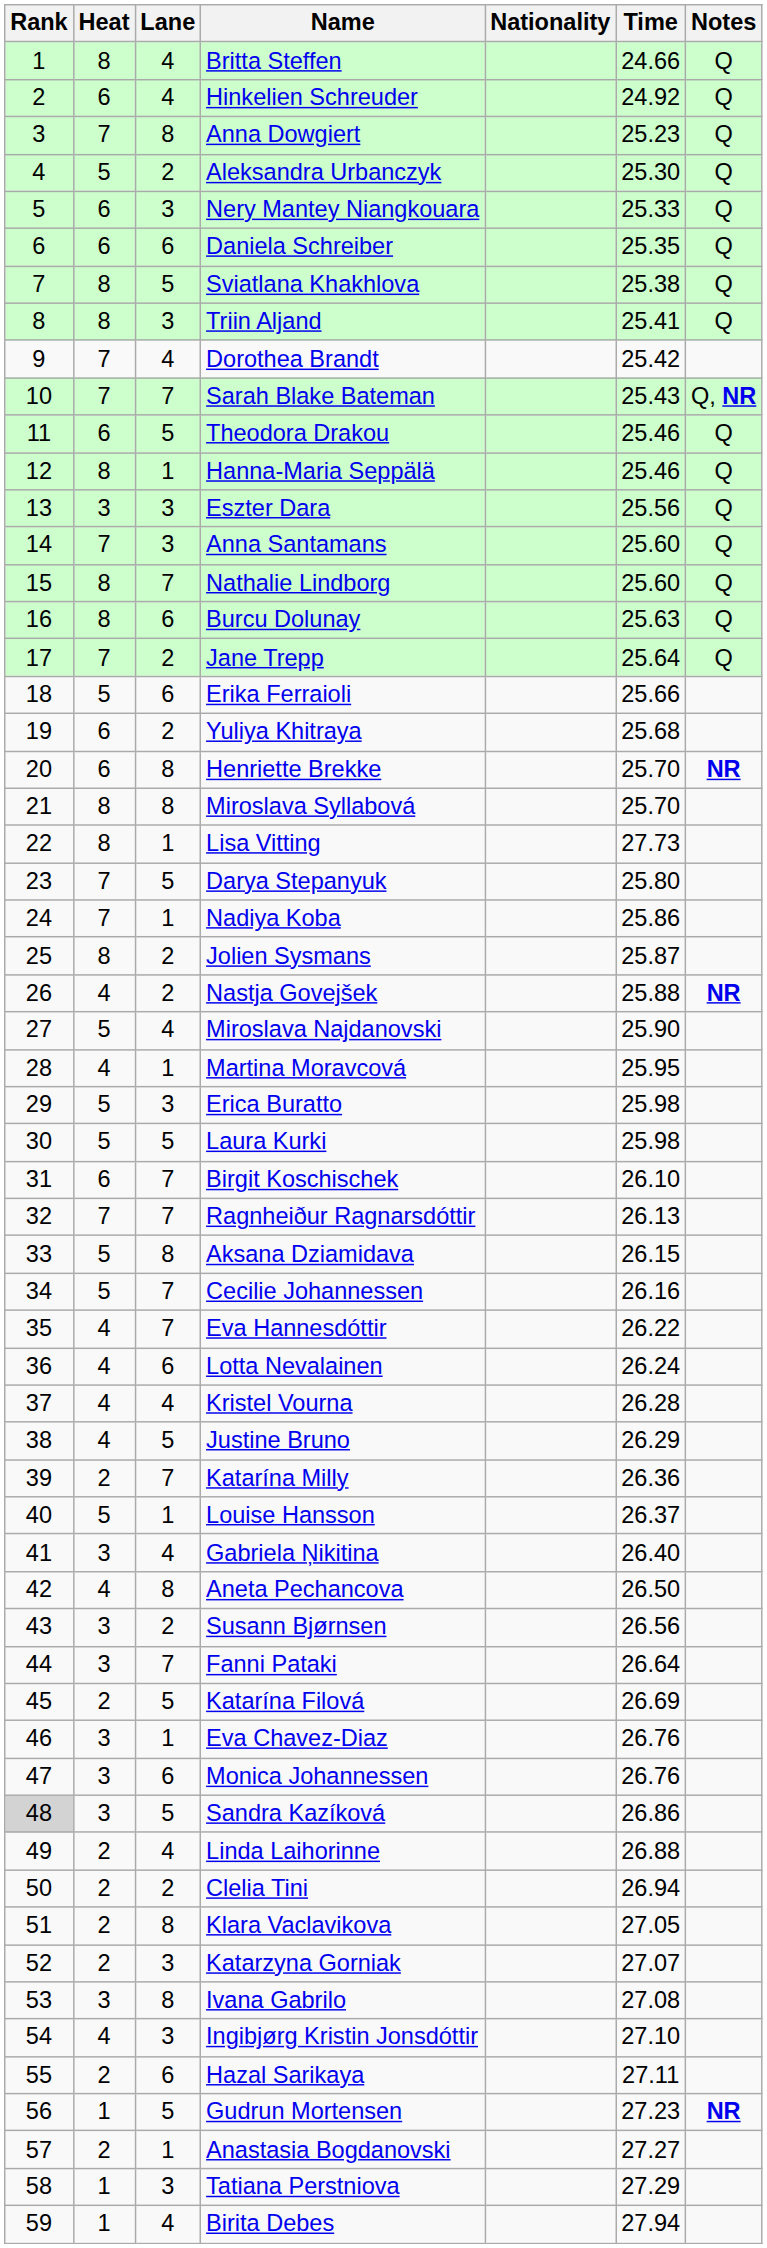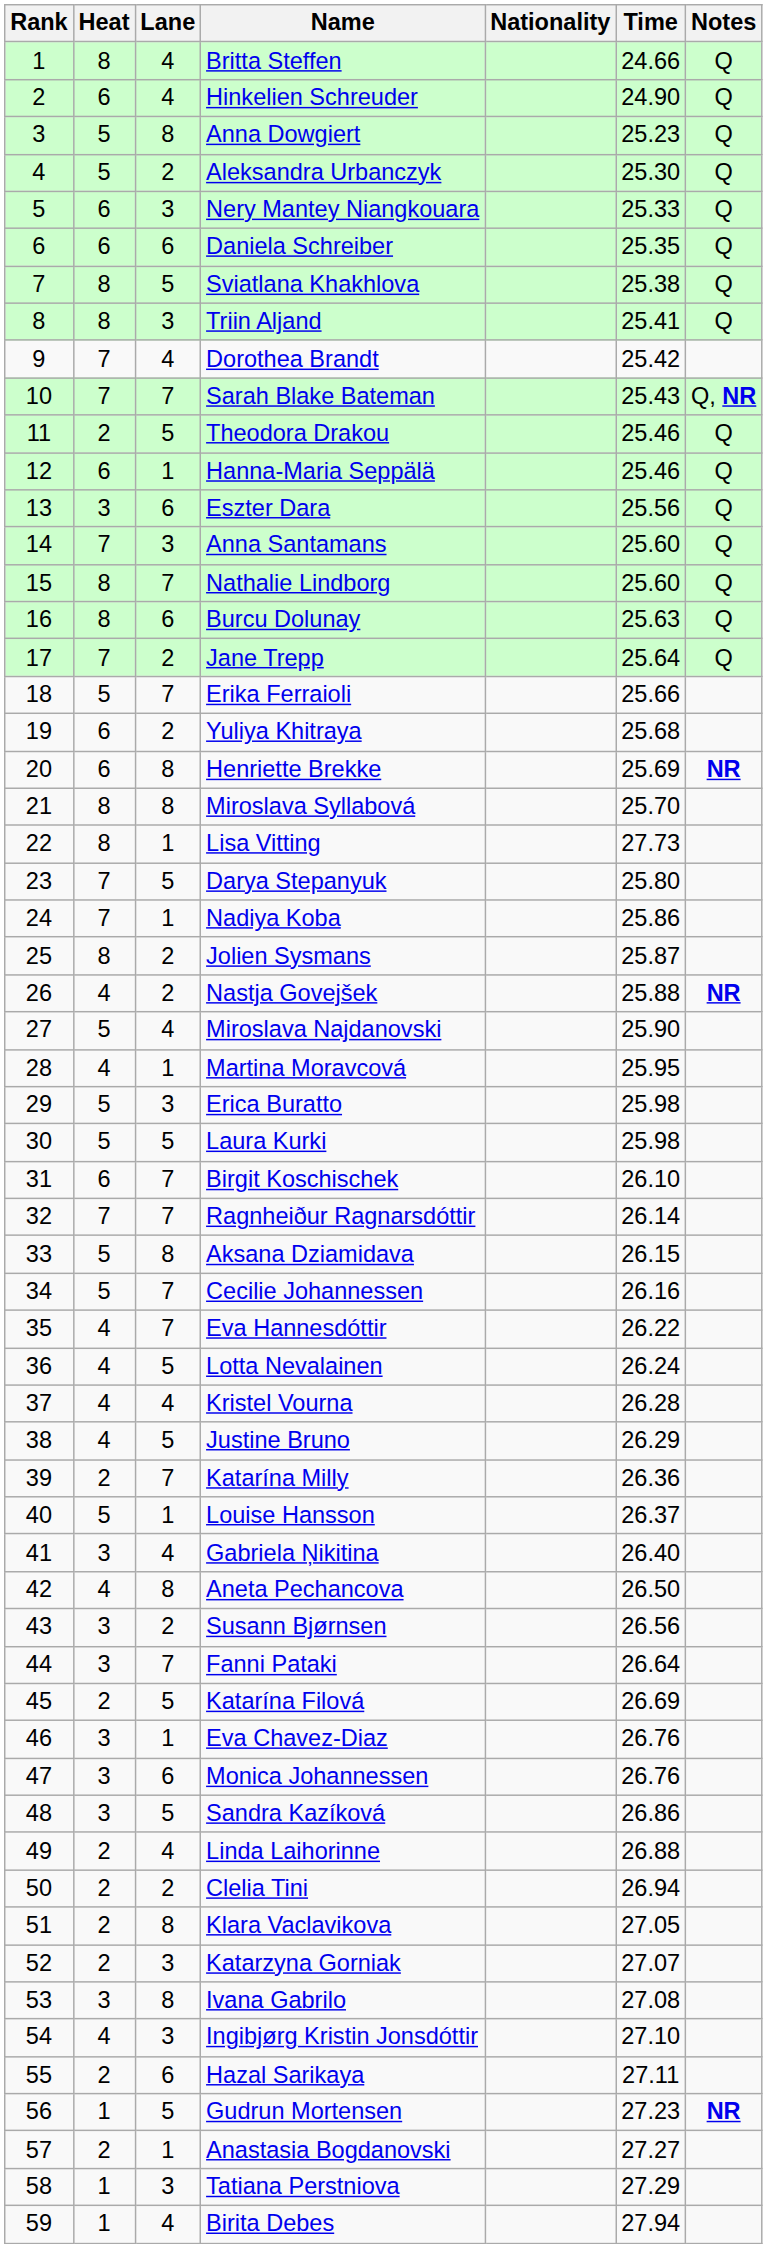Hinkelien Schreuder | Time: 24.92 -> 24.90
Anna Dowgiert | Heat: 7 -> 5
Theodora Drakou | Heat: 6 -> 2
Hanna-Maria Seppälä | Heat: 8 -> 6
Eszter Dara | Lane: 3 -> 6
Erika Ferraioli | Lane: 6 -> 7
Henriette Brekke | Time: 25.70 -> 25.69
Ragnheiður Ragnarsdóttir | Time: 26.13 -> 26.14
Lotta Nevalainen | Lane: 6 -> 5
Sandra Kazíková | Rank: lightgrey background -> no background
